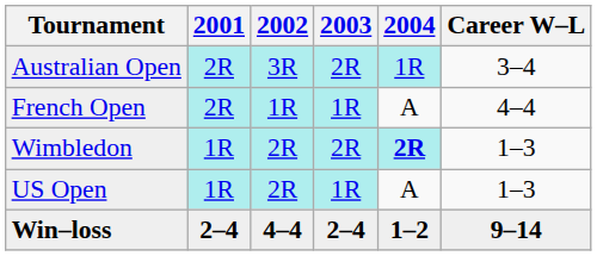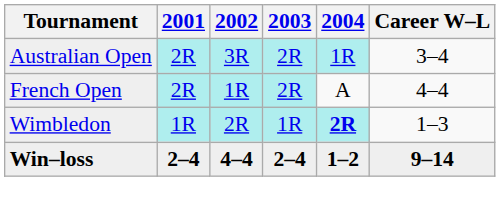French Open | 2003: 1R -> 2R
Wimbledon | 2003: 2R -> 1R
- row: US Open | 1R | 2R | 1R | A | 1–3
